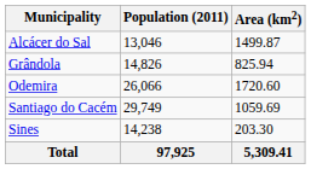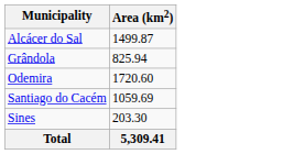- column: Population (2011) | 13,046 | 14,826 | 26,066 | 29,749 | 14,238 | 97,925
